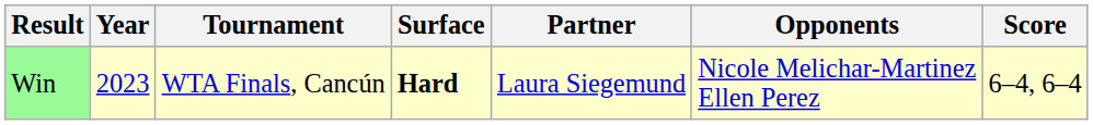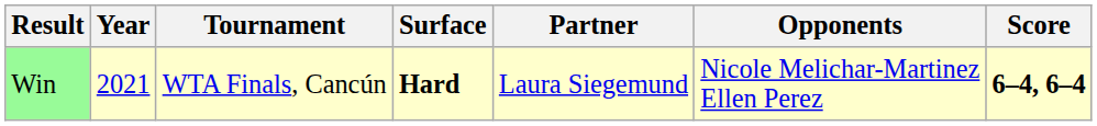Win | Year: 2023 -> 2021
Win | Score: normal -> bold
